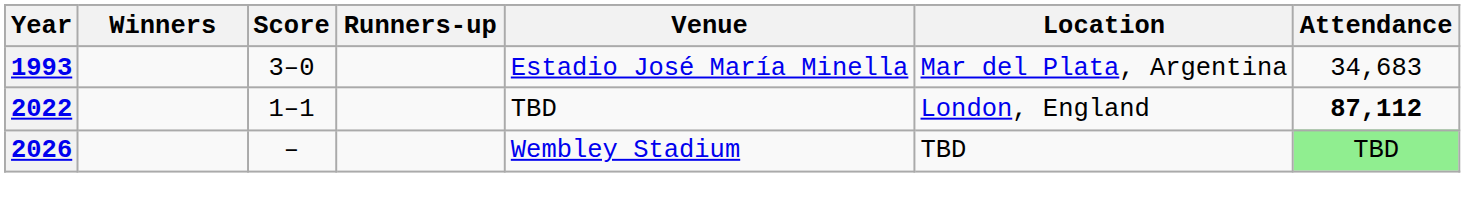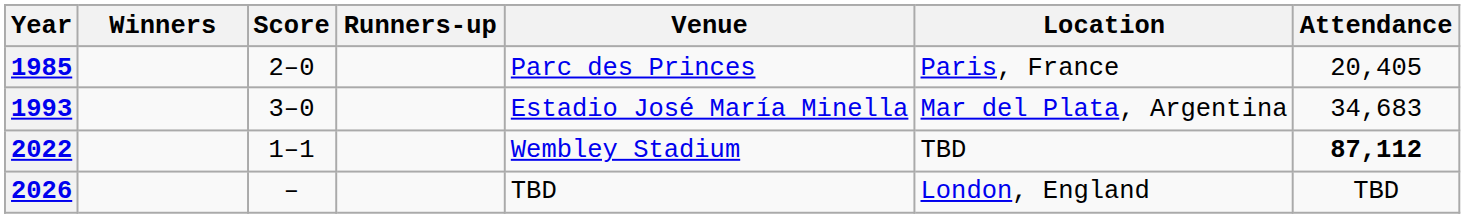+ row: 1985 | 2–0 | Parc des Princes | Paris, France | 20,405
2022 | Venue: TBD -> Wembley Stadium
2022 | Location: London, England -> TBD
2026 | Venue: Wembley Stadium -> TBD
2026 | Location: TBD -> London, England
2026 | Attendance: lightgreen background -> no background
